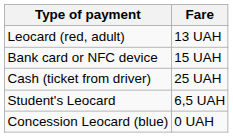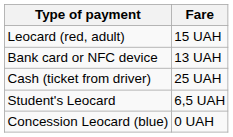Leocard (red, adult) | Fare: 13 UAH -> 15 UAH
Bank card or NFC device | Fare: 15 UAH -> 13 UAH
